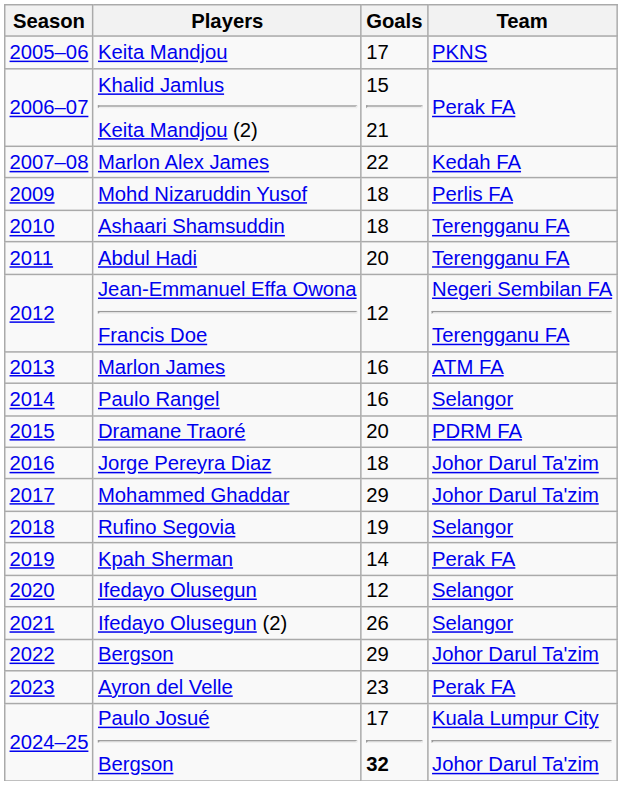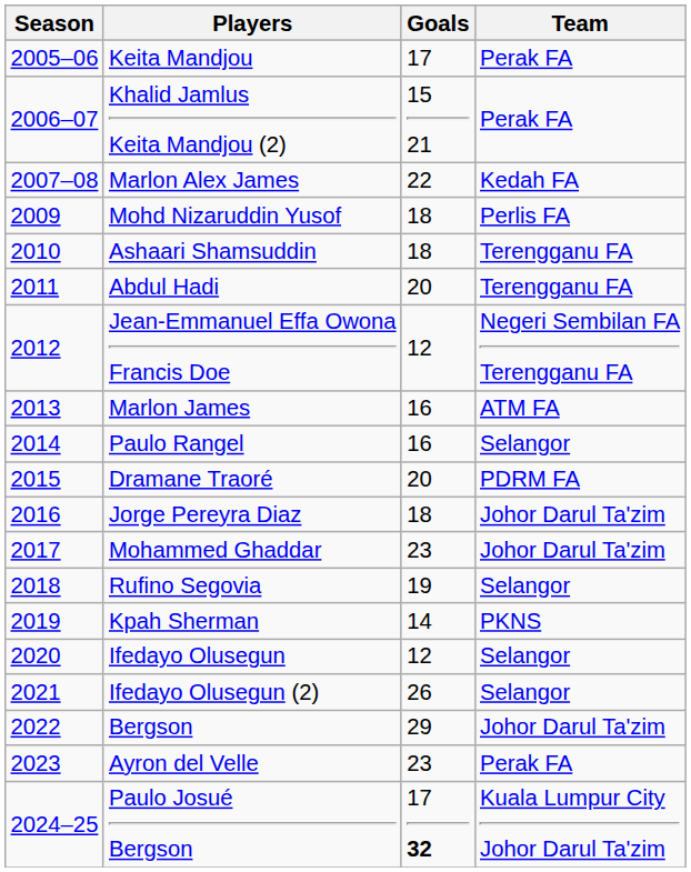Keita Mandjou | Team: PKNS -> Perak FA
Mohammed Ghaddar | Goals: 29 -> 23
Kpah Sherman | Team: Perak FA -> PKNS
